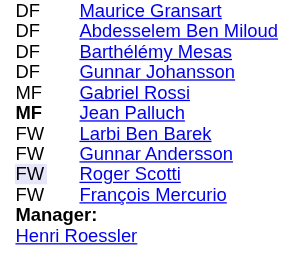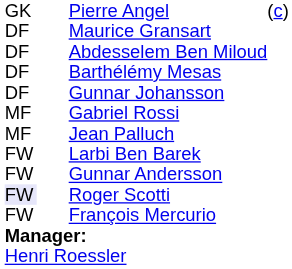+ row: GK | Pierre Angel | (c)
Jean Palluch | column 1: bold -> normal
